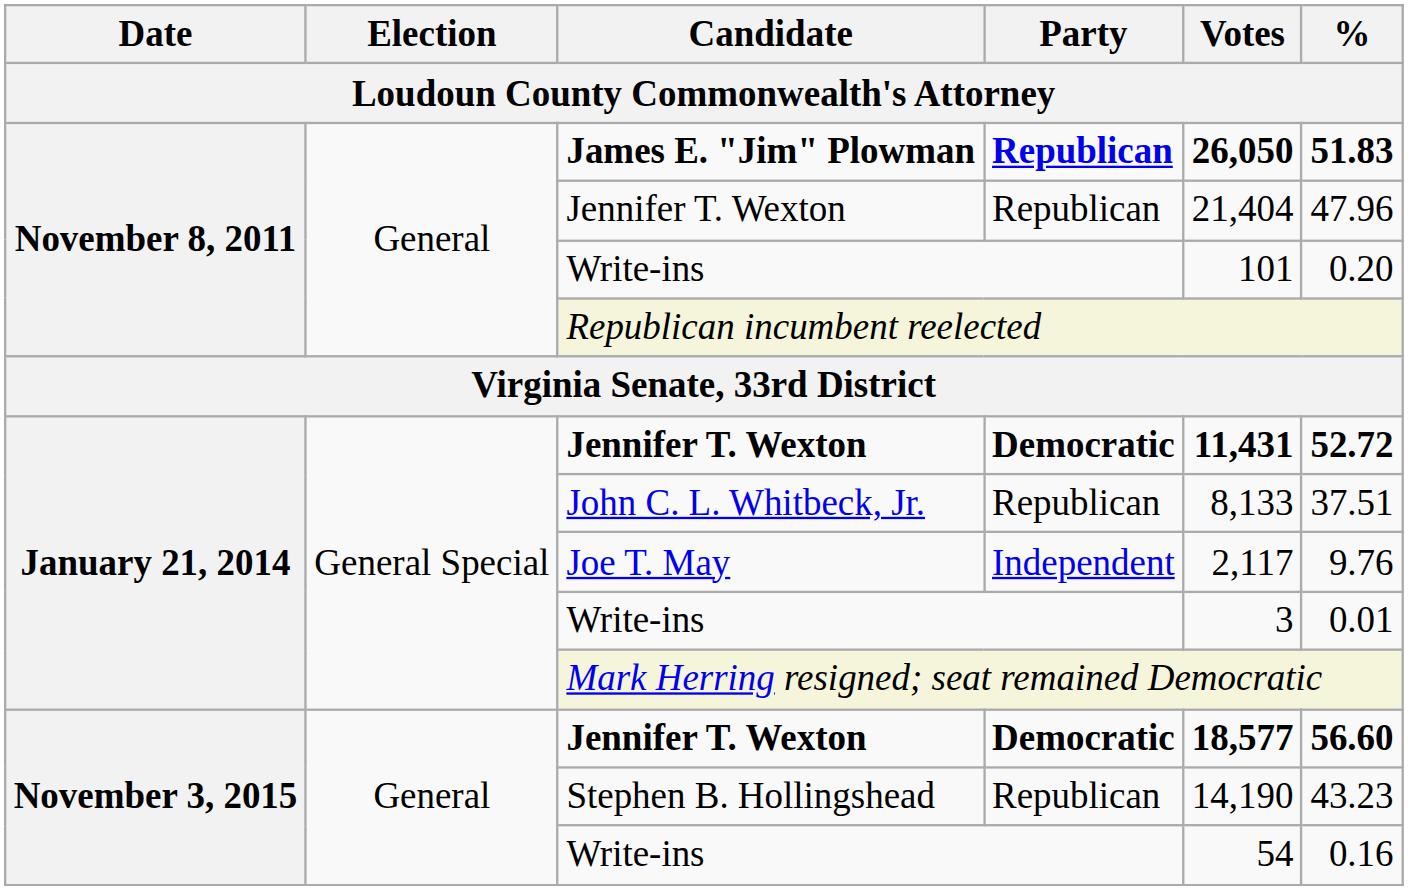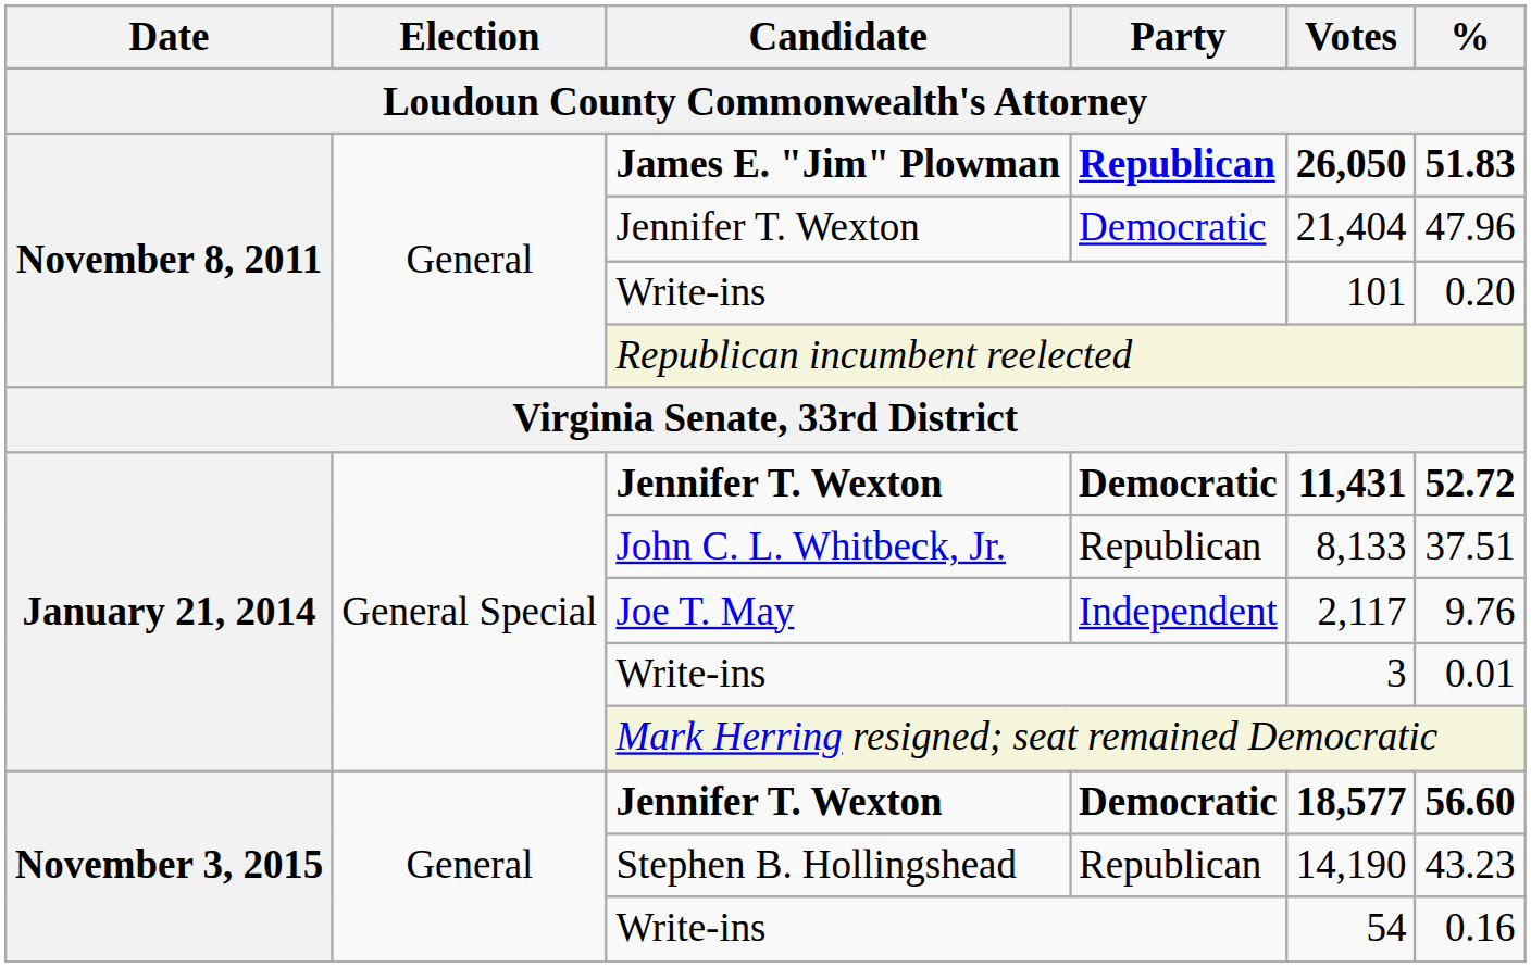November 8, 2011 / Jennifer T. Wexton | Party: Republican -> Democratic
